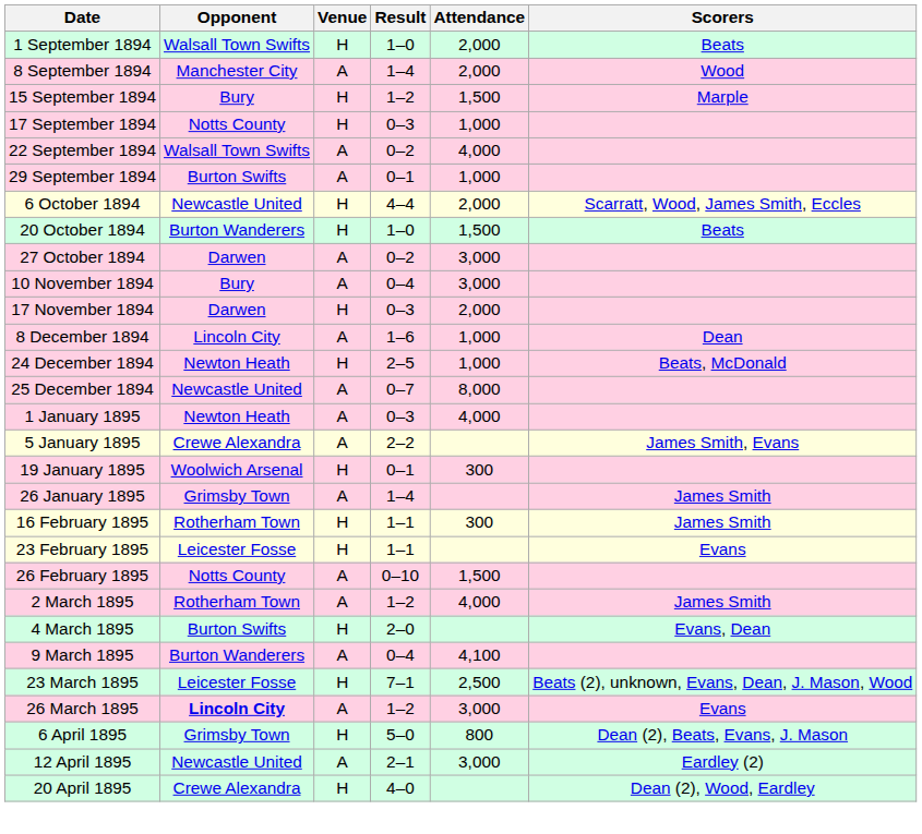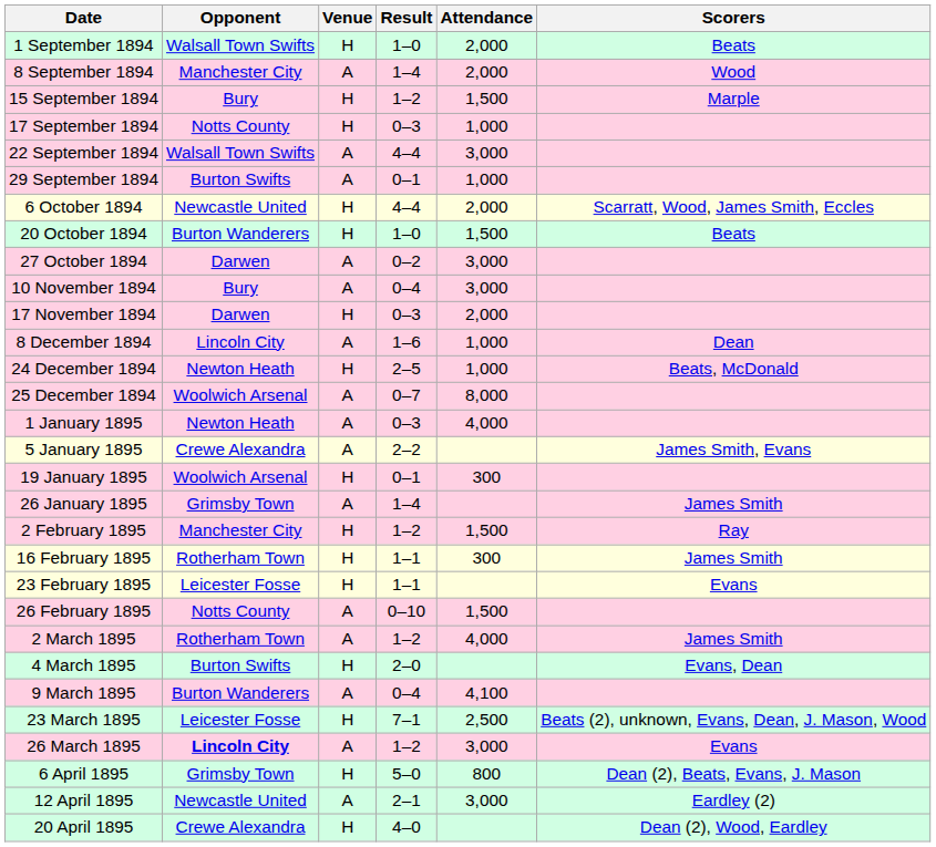22 September 1894 | Result: 0–2 -> 4–4
22 September 1894 | Attendance: 4,000 -> 3,000
25 December 1894 | Opponent: Newcastle United -> Woolwich Arsenal
+ row: 2 February 1895 | Manchester City | H | 1–2 | 1,500 | Ray
